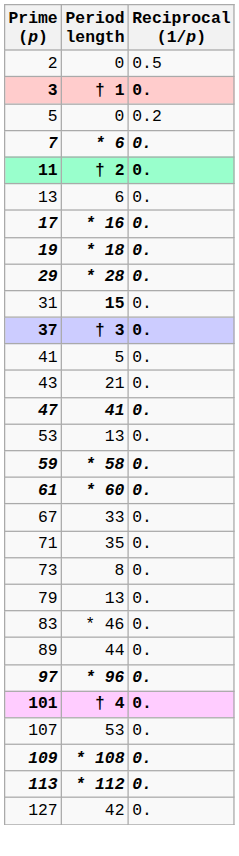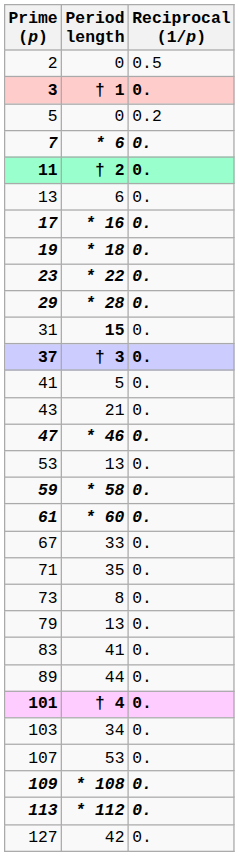+ row: 23 | * 22 | 0.
47 | Period length: 41 -> * 46
83 | Period length: * 46 -> 41
- row: 97 | * 96 | 0.
+ row: 103 | 34 | 0.
